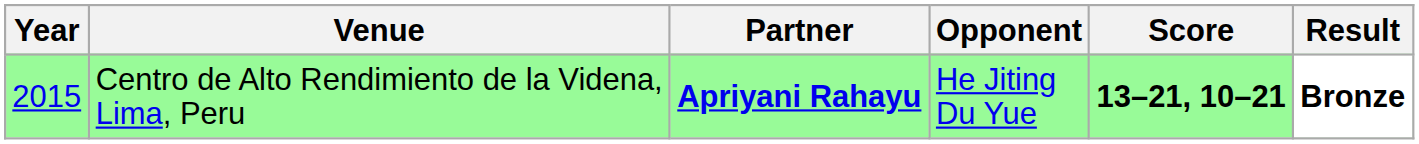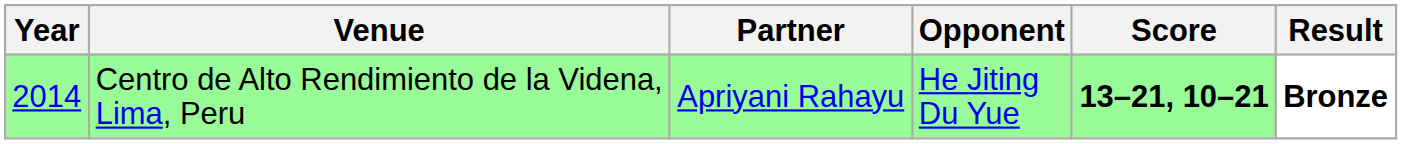Centro de Alto Rendimiento de la Videna, Lima, Peru | Year: 2015 -> 2014
Centro de Alto Rendimiento de la Videna, Lima, Peru | Partner: bold -> normal
